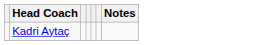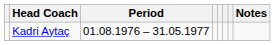+ column: Period | 01.08.1976 – 31.05.1977
